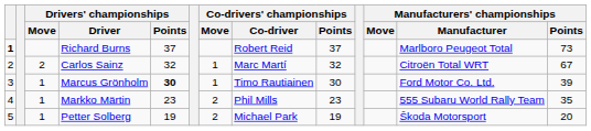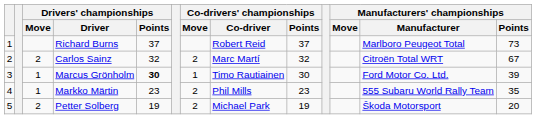Richard Burns | column 1: bold -> normal
Carlos Sainz | Co-drivers' championships / Move: 1 -> 2
Petter Solberg | Drivers' championships / Move: 1 -> 2
